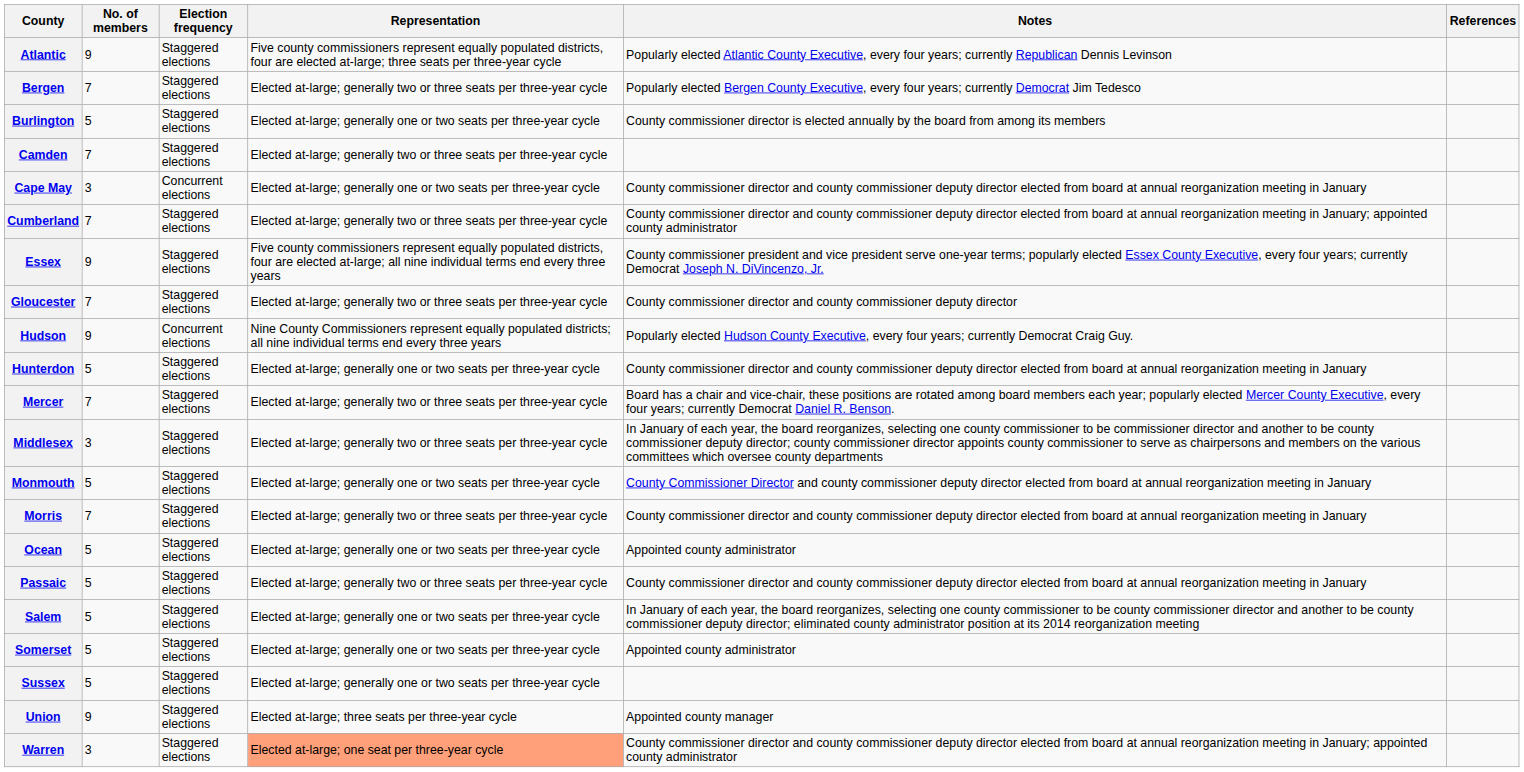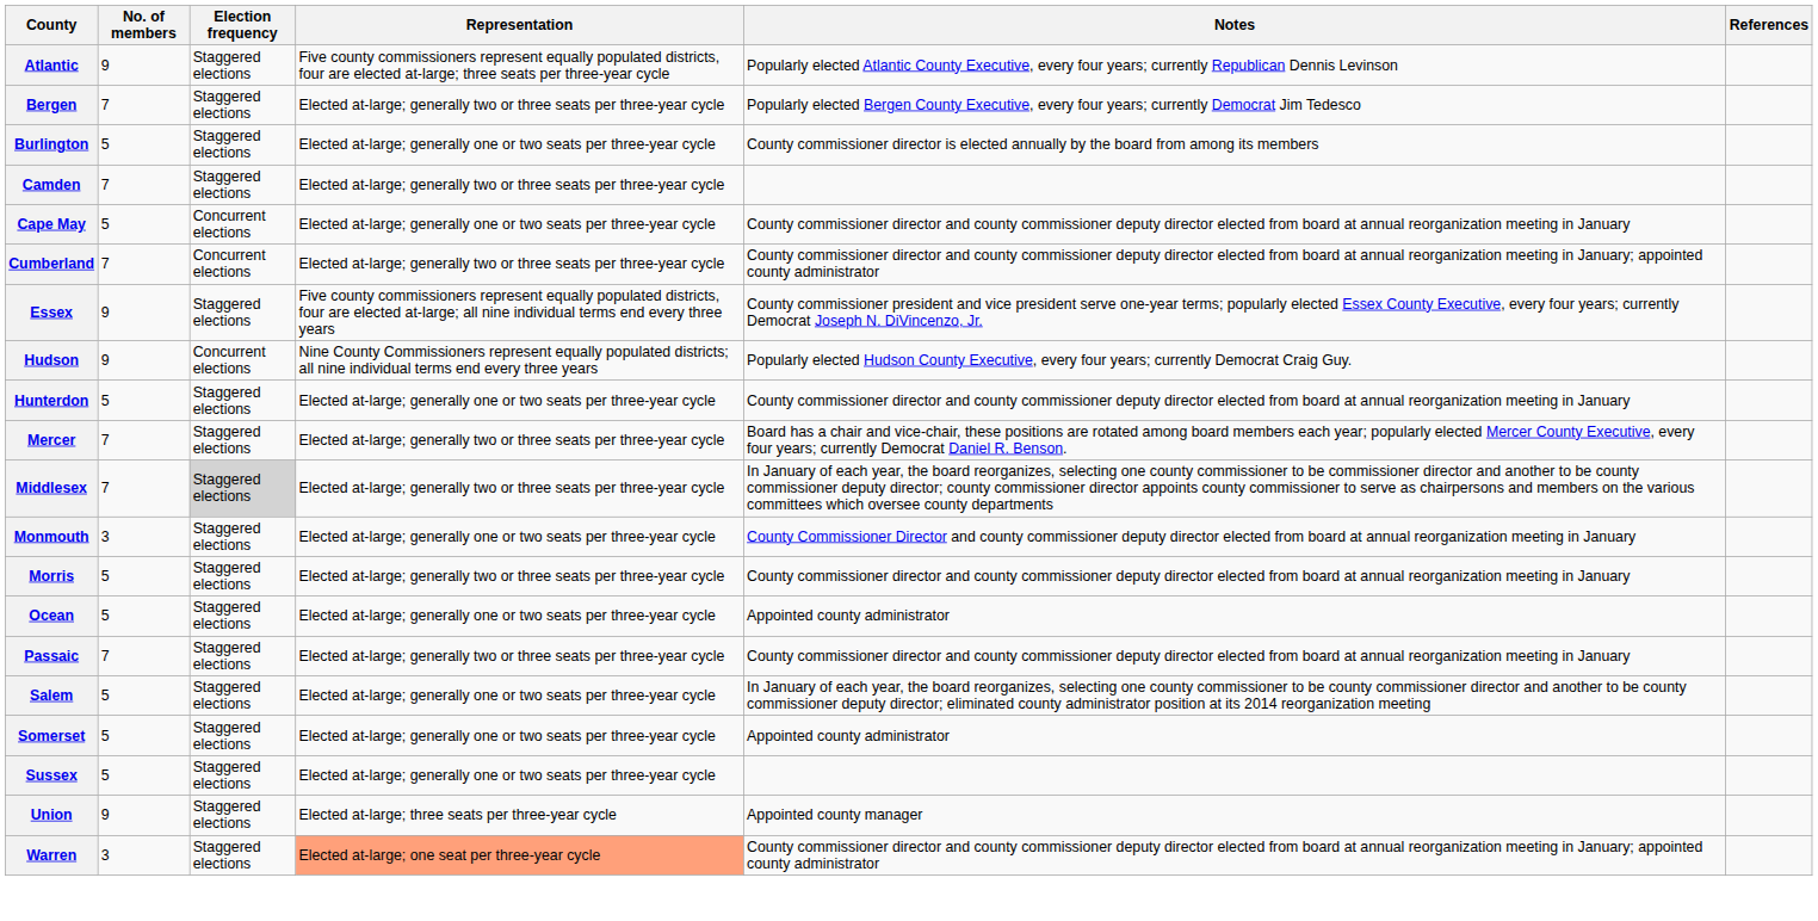Cape May | No. of members: 3 -> 5
Cumberland | Election frequency: Staggered elections -> Concurrent elections
- row: Gloucester | 7 | Staggered elections | Elected at-large; generally two or three seats per three-year cycle | County commissioner director and county commissioner deputy director
Middlesex | No. of members: 3 -> 7
Middlesex | Election frequency: no background -> lightgrey background
Monmouth | No. of members: 5 -> 3
Morris | No. of members: 7 -> 5
Passaic | No. of members: 5 -> 7
